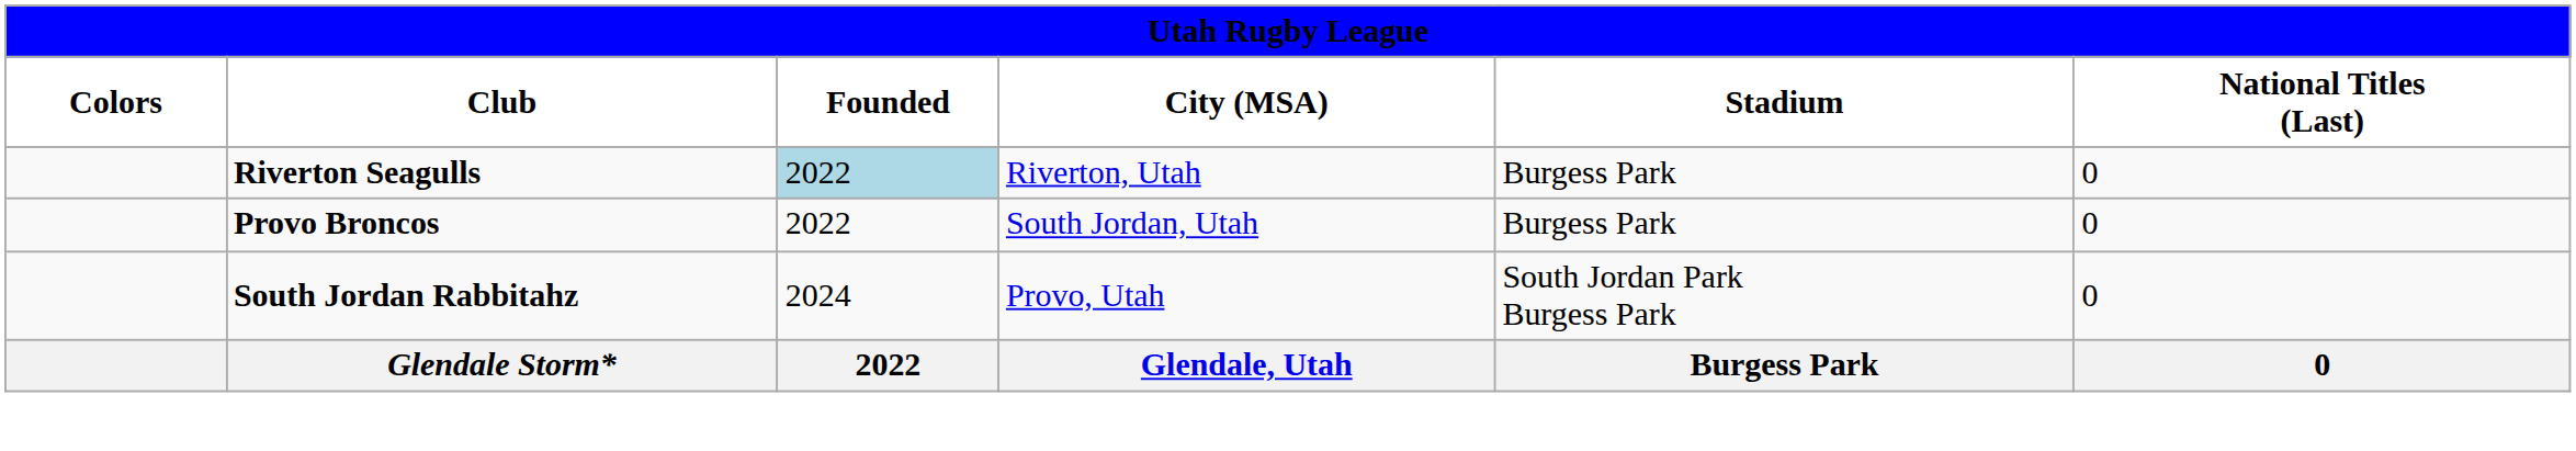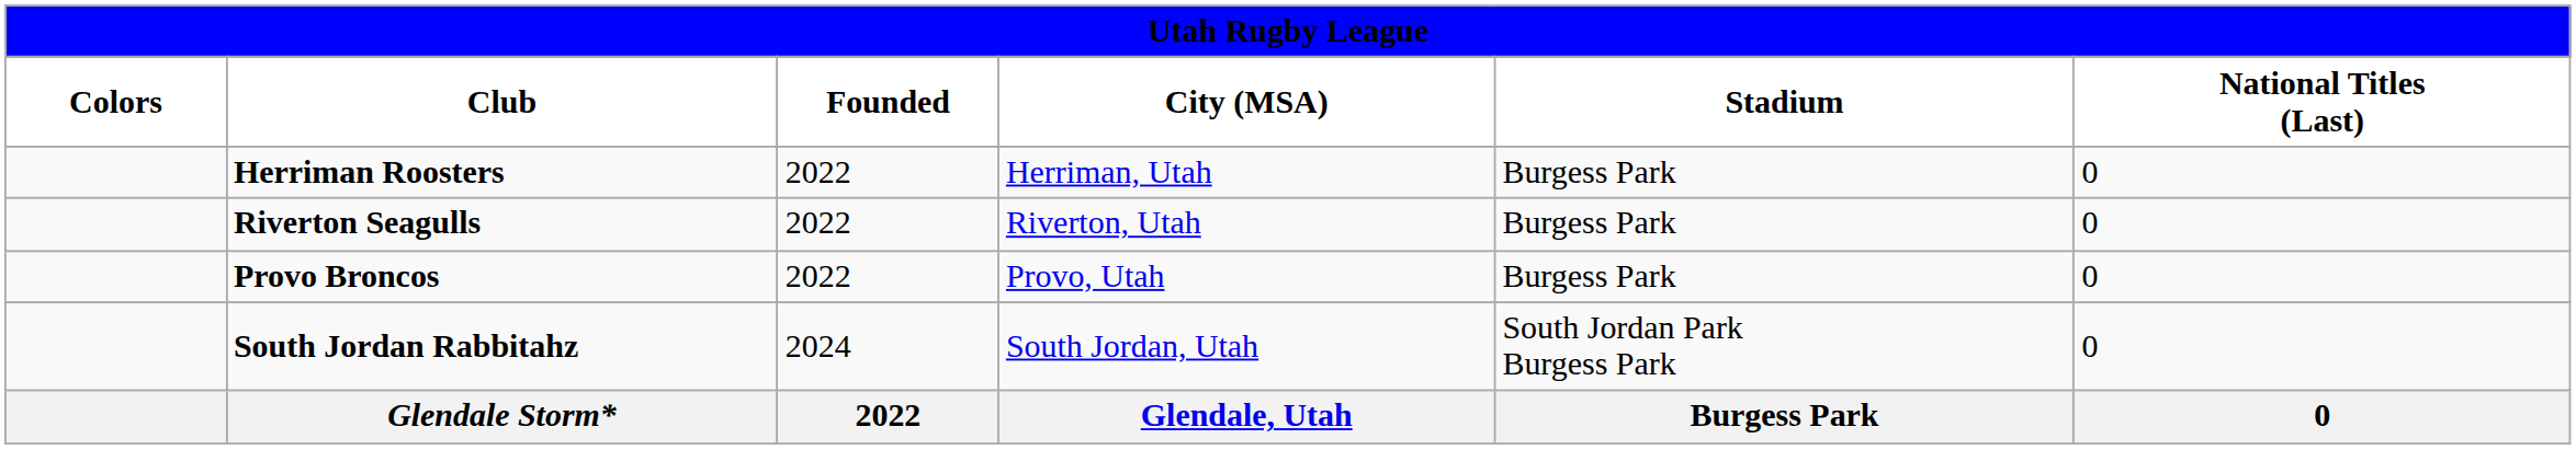+ row: Herriman Roosters | 2022 | Herriman, Utah | Burgess Park | 0
Riverton Seagulls | Founded: lightblue background -> no background
Provo Broncos | City (MSA): South Jordan, Utah -> Provo, Utah
South Jordan Rabbitahz | City (MSA): Provo, Utah -> South Jordan, Utah
